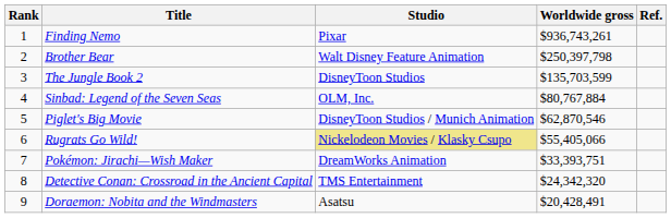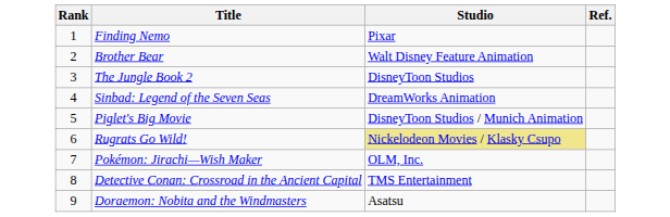- column: Worldwide gross | $936,743,261 | $250,397,798 | $135,703,599 | $80,767,884 | $62,870,546 | $55,405,066 | $33,393,751 | $24,342,320 | $20,428,491
Sinbad: Legend of the Seven Seas | Studio: OLM, Inc. -> DreamWorks Animation
Pokémon: Jirachi—Wish Maker | Studio: DreamWorks Animation -> OLM, Inc.
